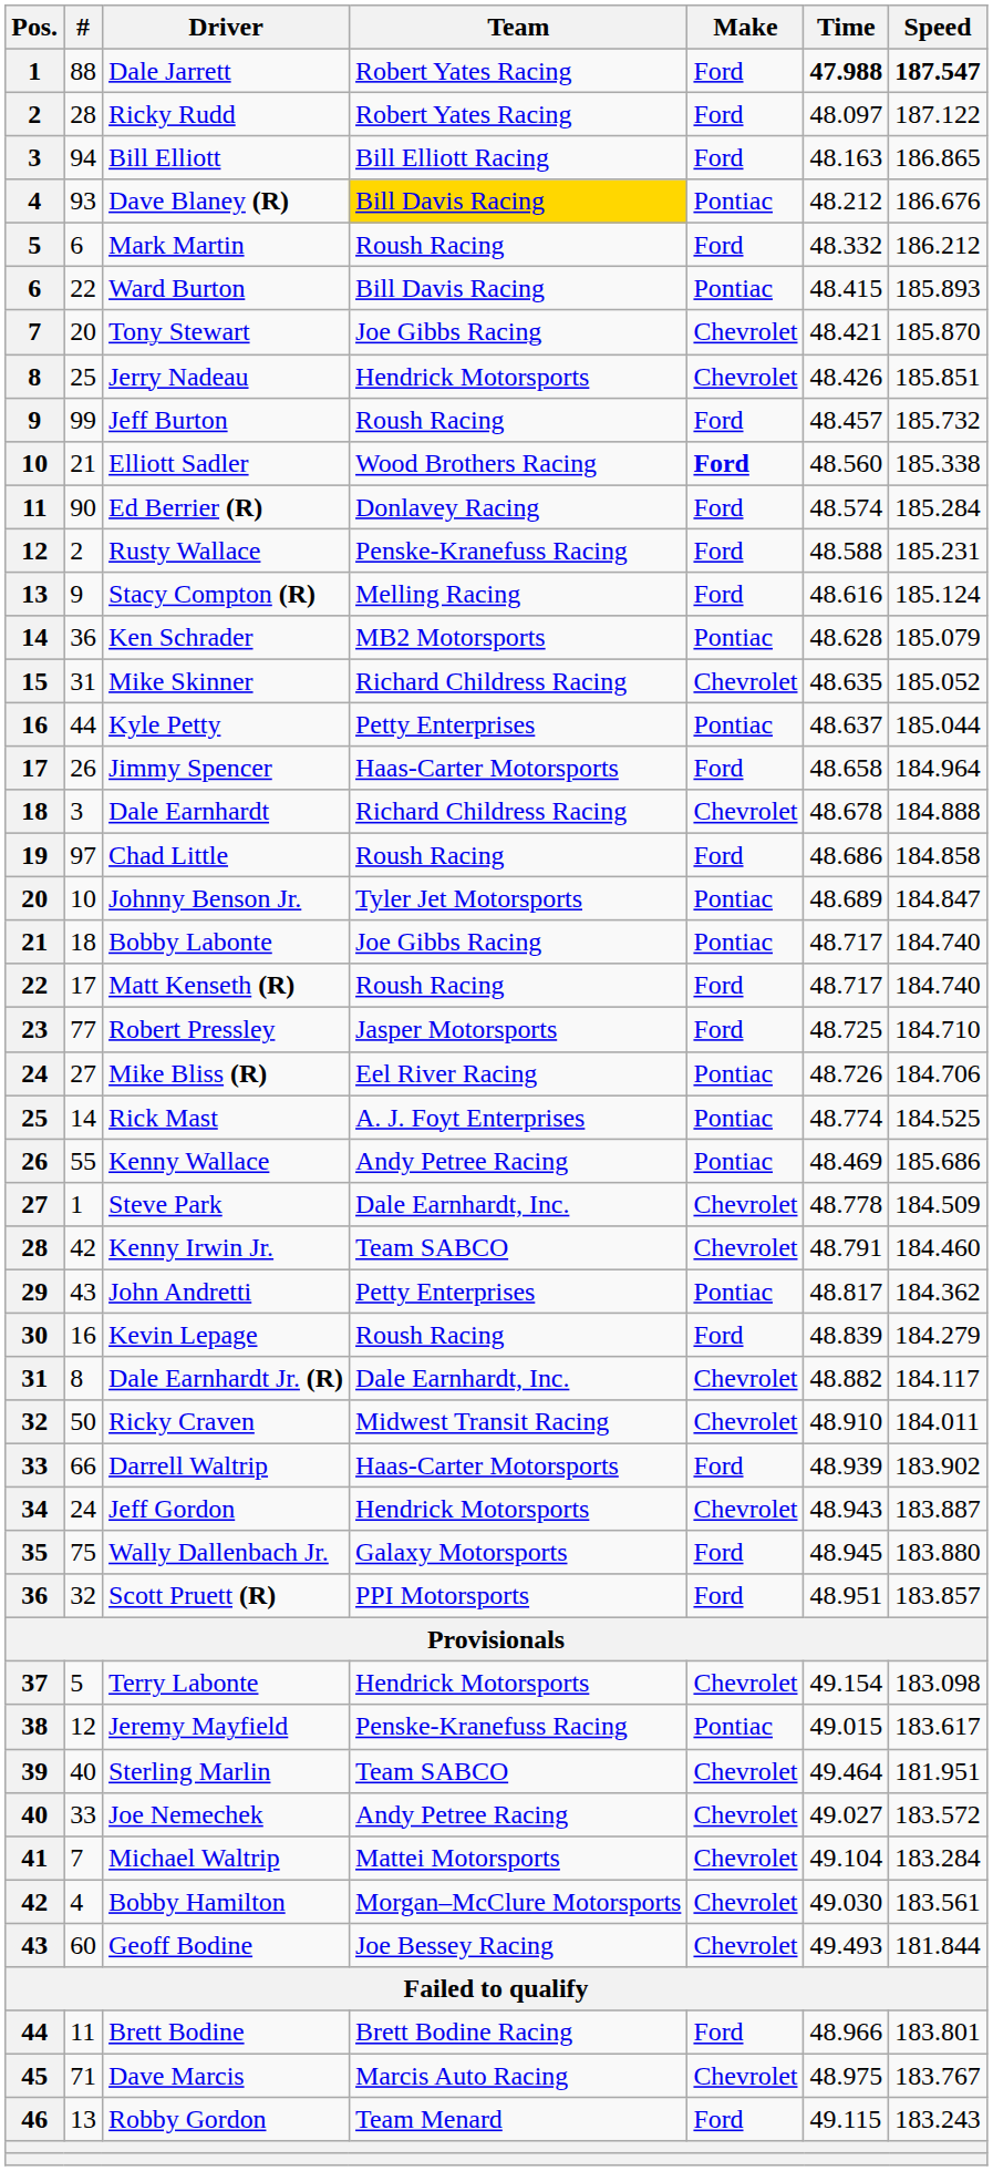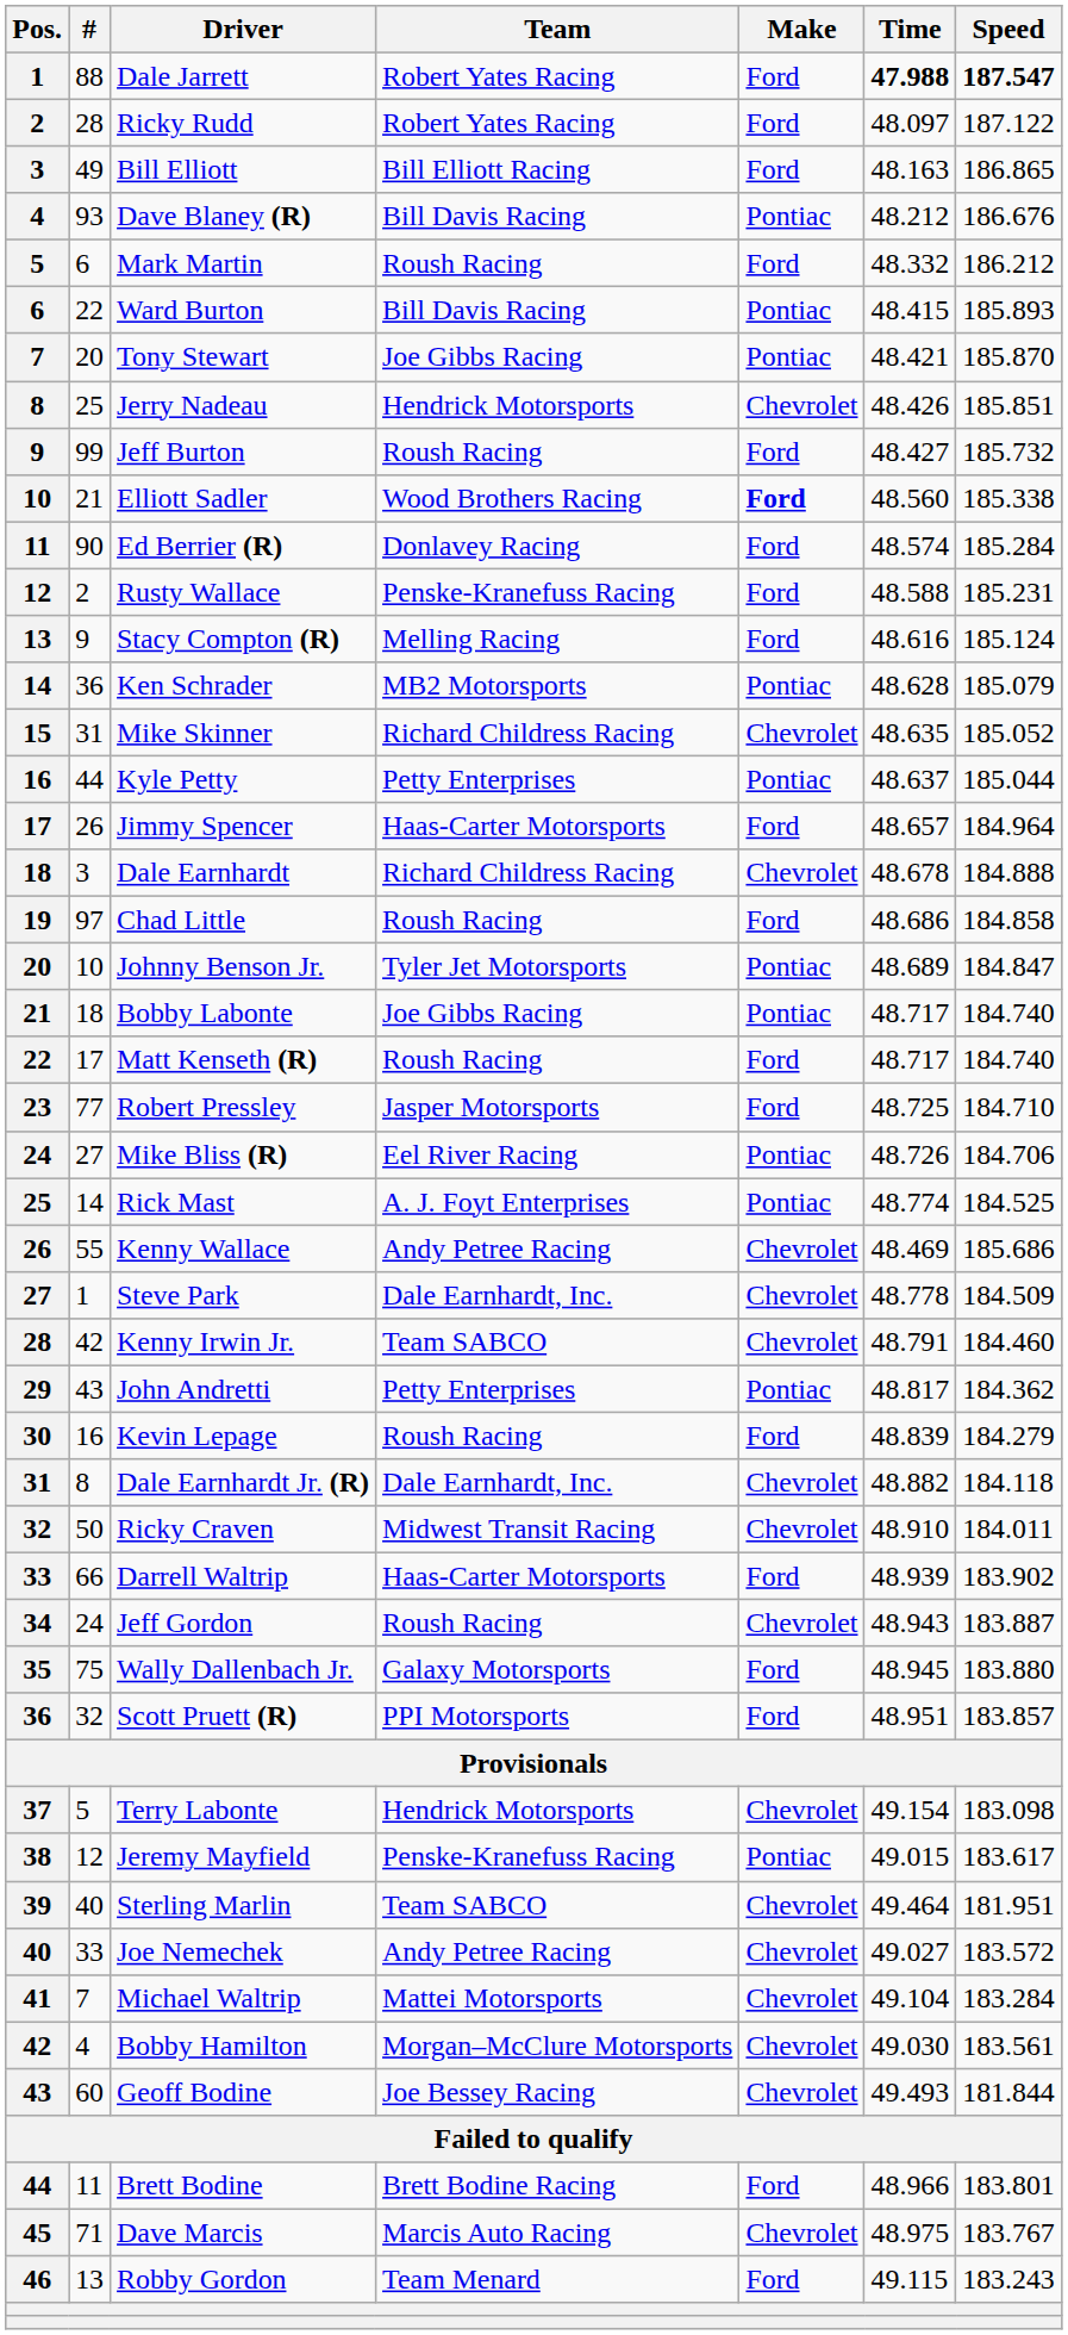Bill Elliott | #: 94 -> 49
Dave Blaney (R) | Team: gold background -> no background
Tony Stewart | Make: Chevrolet -> Pontiac
Jeff Burton | Time: 48.457 -> 48.427
Jimmy Spencer | Time: 48.658 -> 48.657
Kenny Wallace | Make: Pontiac -> Chevrolet
Dale Earnhardt Jr. (R) | Speed: 184.117 -> 184.118
Jeff Gordon | Team: Hendrick Motorsports -> Roush Racing
